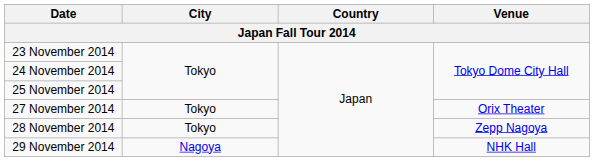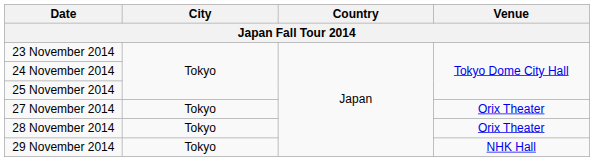28 November 2014 | Venue: Zepp Nagoya -> Orix Theater
29 November 2014 | City: Nagoya -> Tokyo
